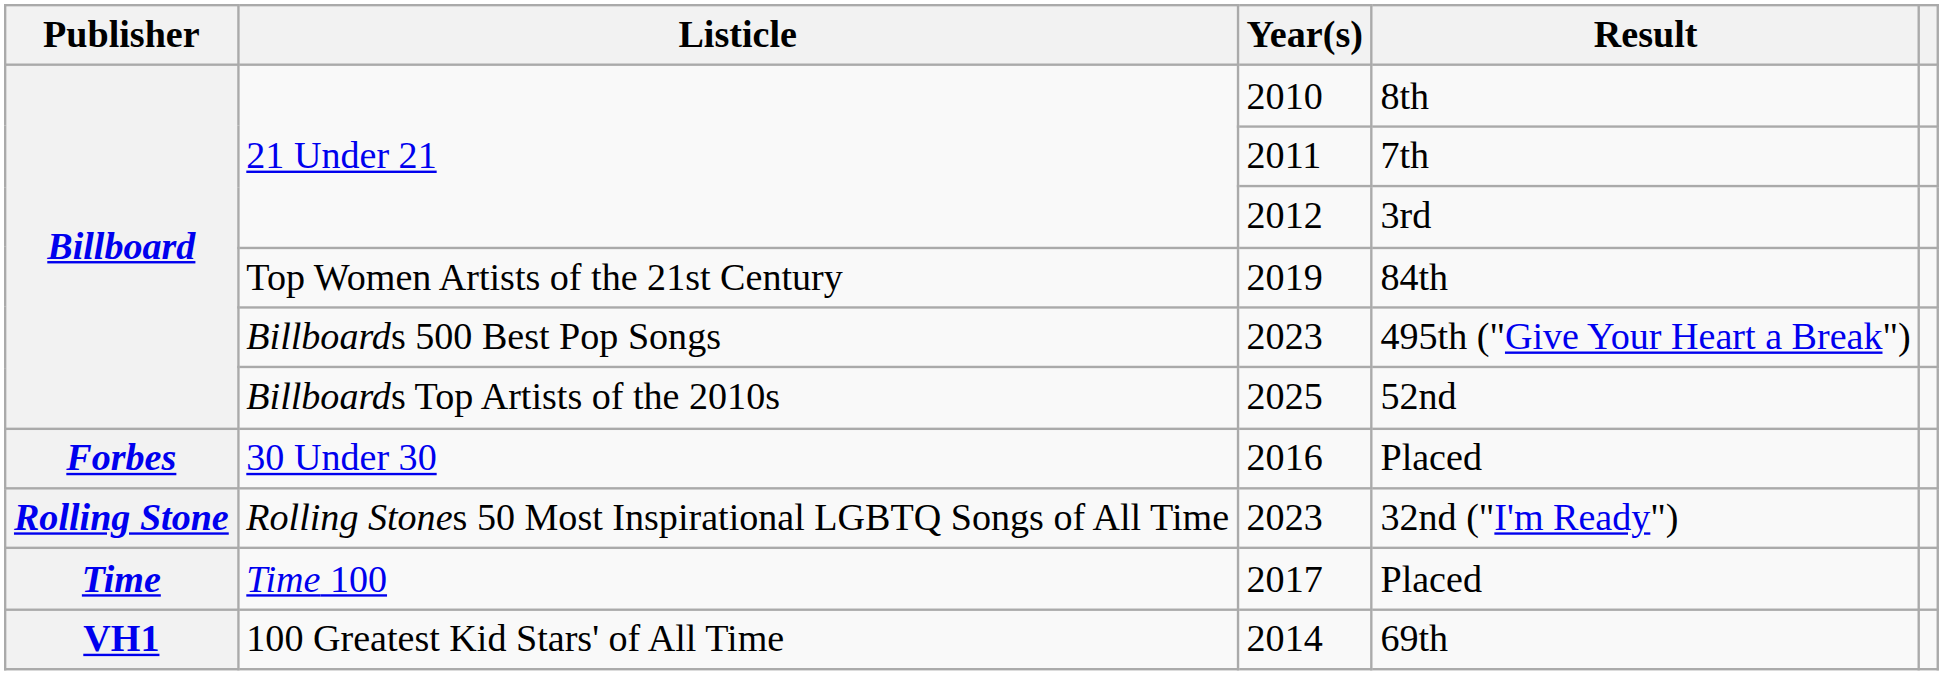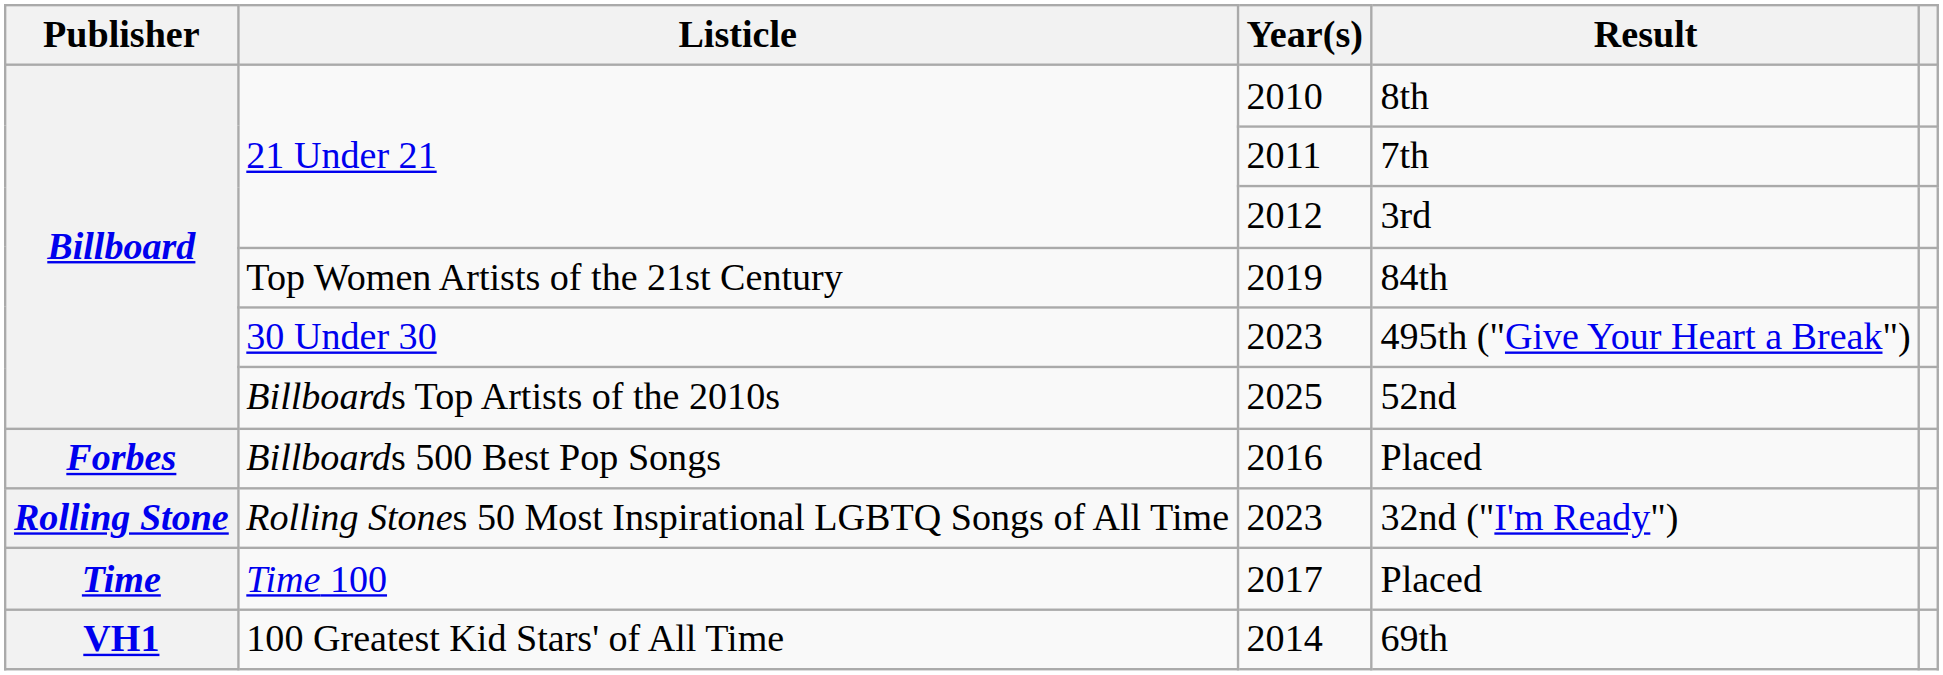495th ("Give Your Heart a Break") | Listicle: Billboards 500 Best Pop Songs -> 30 Under 30
2016 / Placed | Listicle: 30 Under 30 -> Billboards 500 Best Pop Songs
